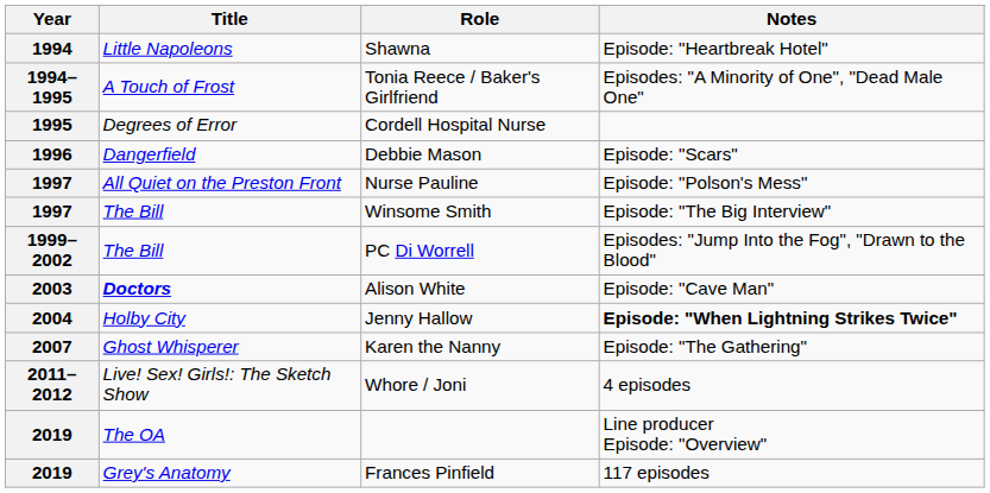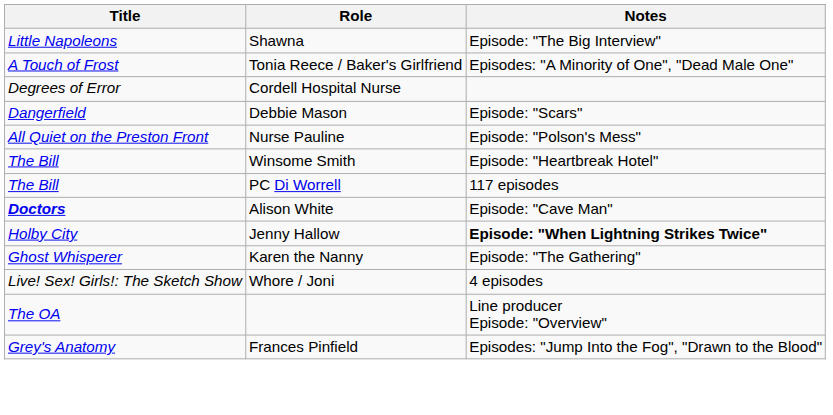- column: Year | 1994 | 1994–1995 | 1995 | 1996 | 1997 | 1997 | 1999–2002 | 2003 | 2004 | 2007 | 2011–2012 | 2019 | 2019
Shawna | Notes: Episode: "Heartbreak Hotel" -> Episode: "The Big Interview"
Winsome Smith | Notes: Episode: "The Big Interview" -> Episode: "Heartbreak Hotel"
PC Di Worrell | Notes: Episodes: "Jump Into the Fog", "Drawn to the Blood" -> 117 episodes
Frances Pinfield | Notes: 117 episodes -> Episodes: "Jump Into the Fog", "Drawn to the Blood"
